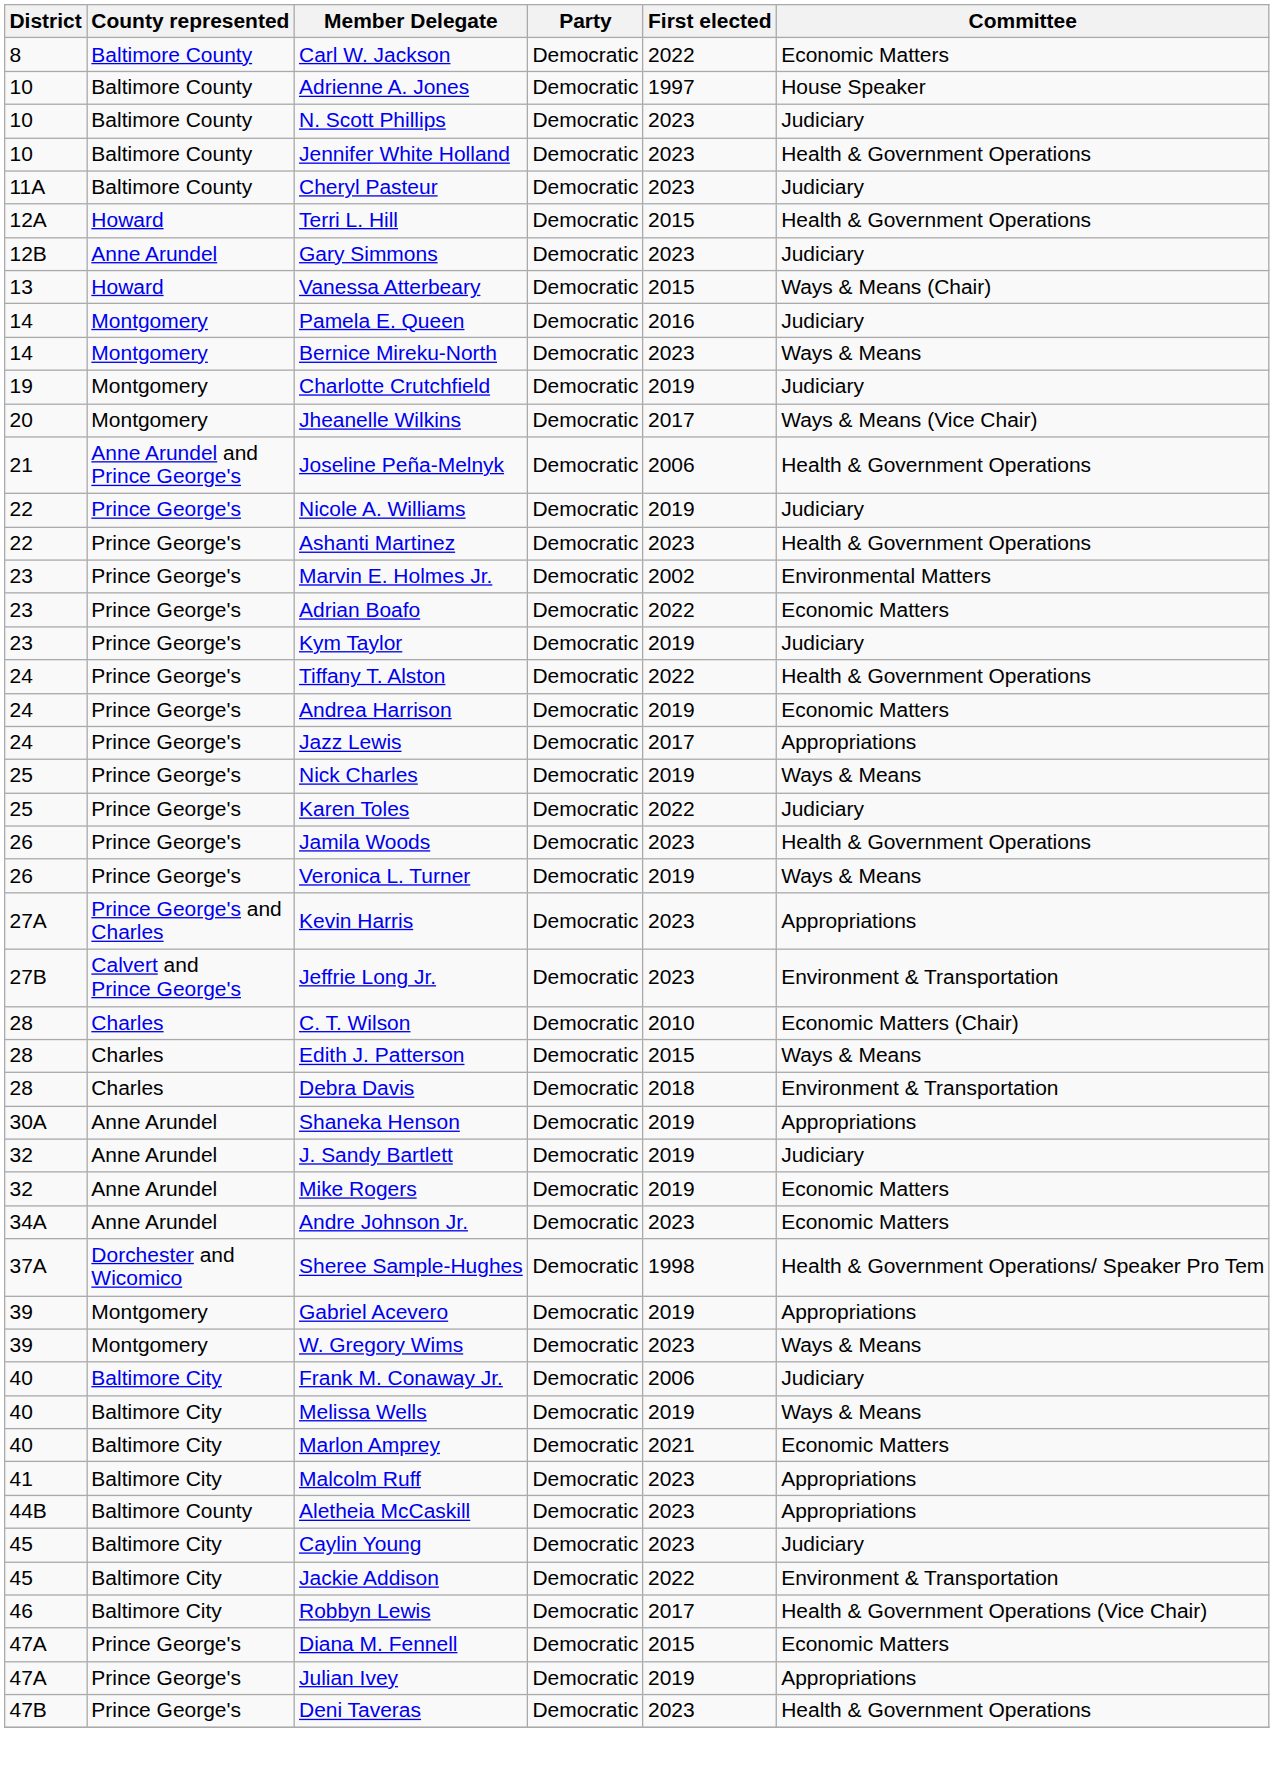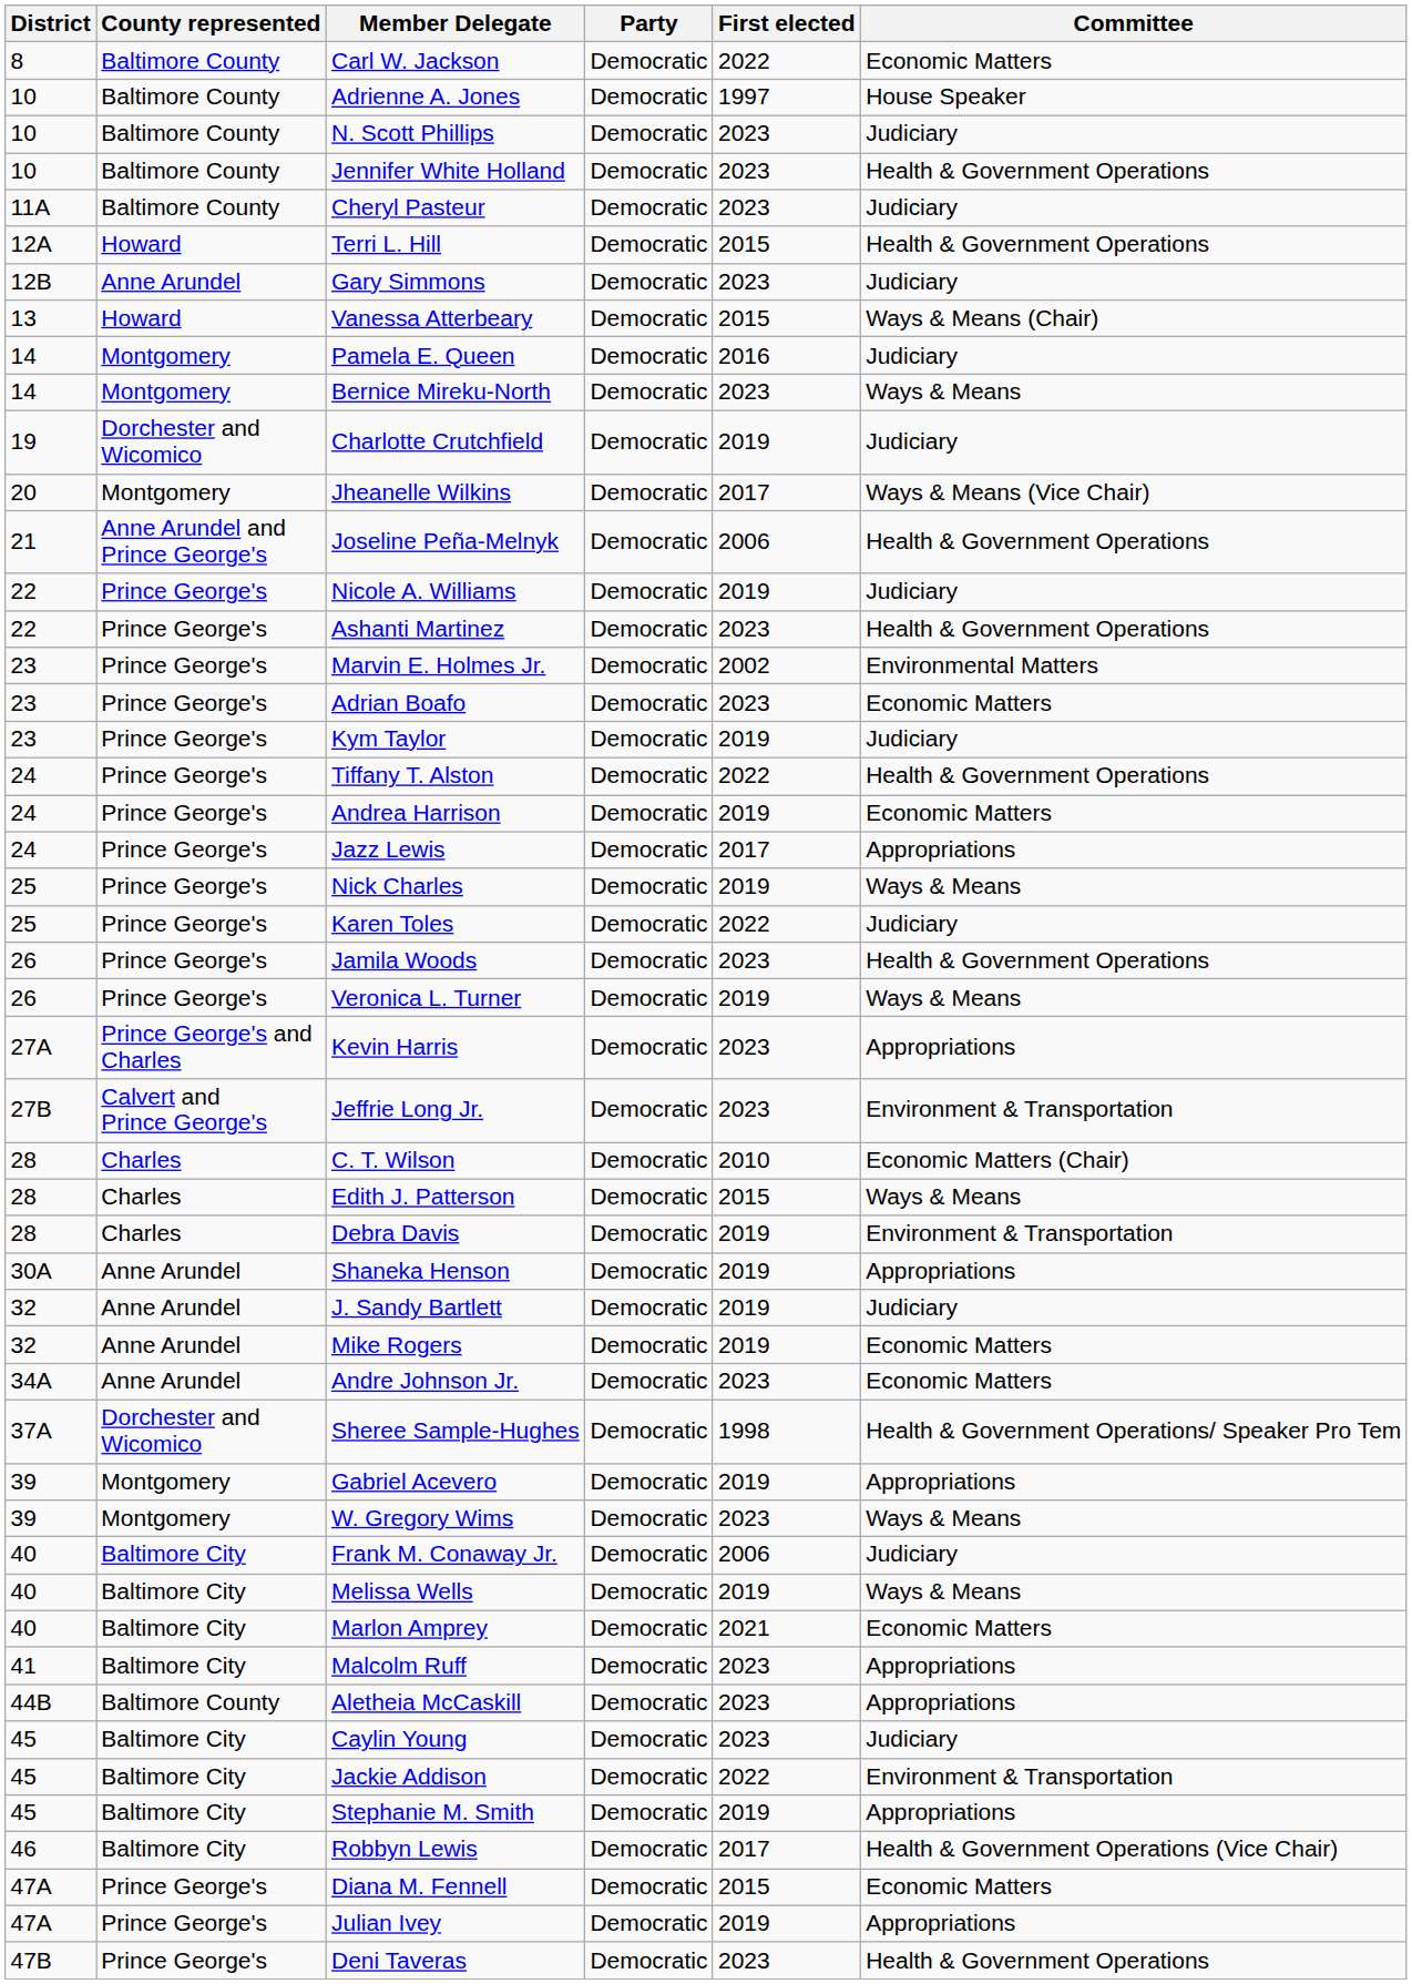Charlotte Crutchfield | County represented: Montgomery -> Dorchester and Wicomico
Adrian Boafo | First elected: 2022 -> 2023
Debra Davis | First elected: 2018 -> 2019
+ row: 45 | Baltimore City | Stephanie M. Smith | Democratic | 2019 | Appropriations
